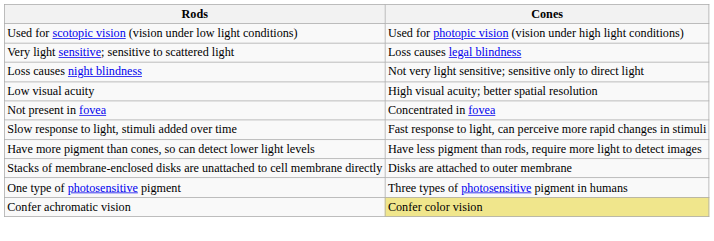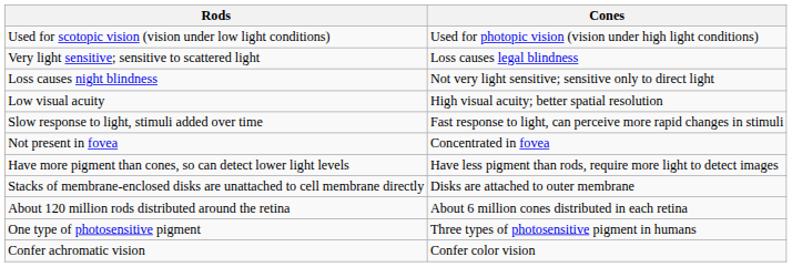rows swapped: Not present in fovea <-> Slow response to light, stimuli added over time
+ row: About 120 million rods distributed around the retina | About 6 million cones distributed in each retina
Confer achromatic vision | Cones: khaki background -> no background
